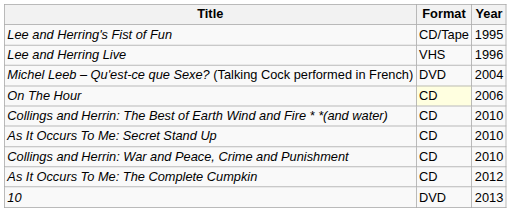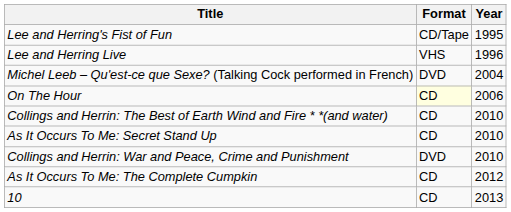Collings and Herrin: War and Peace, Crime and Punishment | Format: CD -> DVD
10 | Format: DVD -> CD
